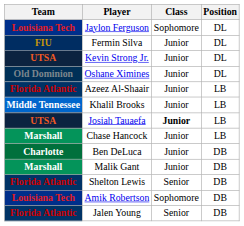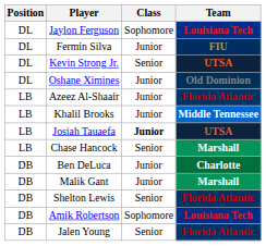columns swapped: Position <-> Team
Kevin Strong Jr. | Class: Junior -> Senior
Chase Hancock | Class: Junior -> Senior
